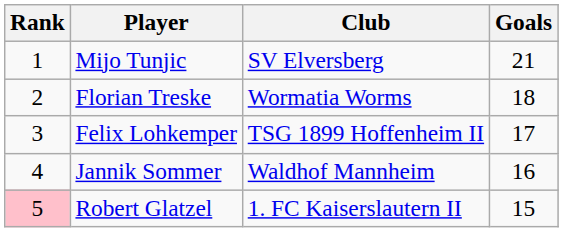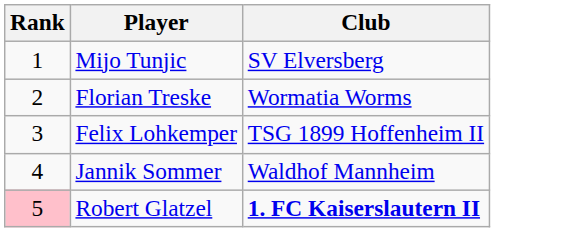- column: Goals | 21 | 18 | 17 | 16 | 15
Robert Glatzel | Club: normal -> bold
